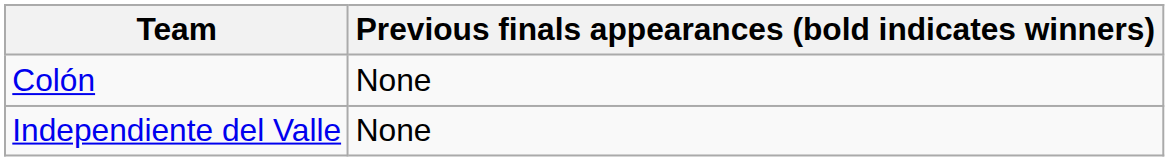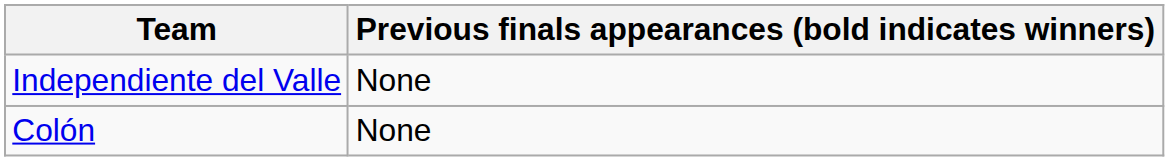rows swapped: Independiente del Valle <-> Colón
